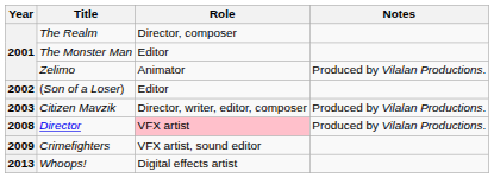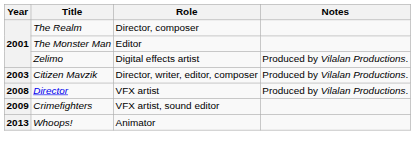Zelimo | Role: Animator -> Digital effects artist
- row: 2002 | (Son of a Loser) | Editor
Director | Role: pink background -> no background
Whoops! | Role: Digital effects artist -> Animator
